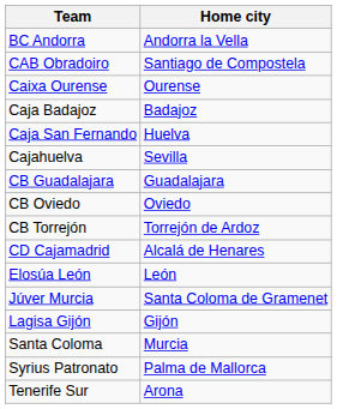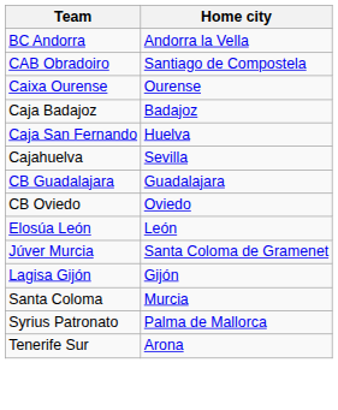- row: CB Torrejón | Torrejón de Ardoz
- row: CD Cajamadrid | Alcalá de Henares
